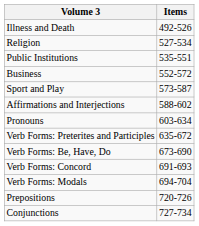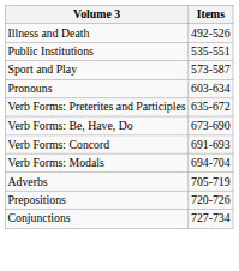- row: Religion | 527-534
- row: Business | 552-572
- row: Affirmations and Interjections | 588-602
+ row: Adverbs | 705-719
